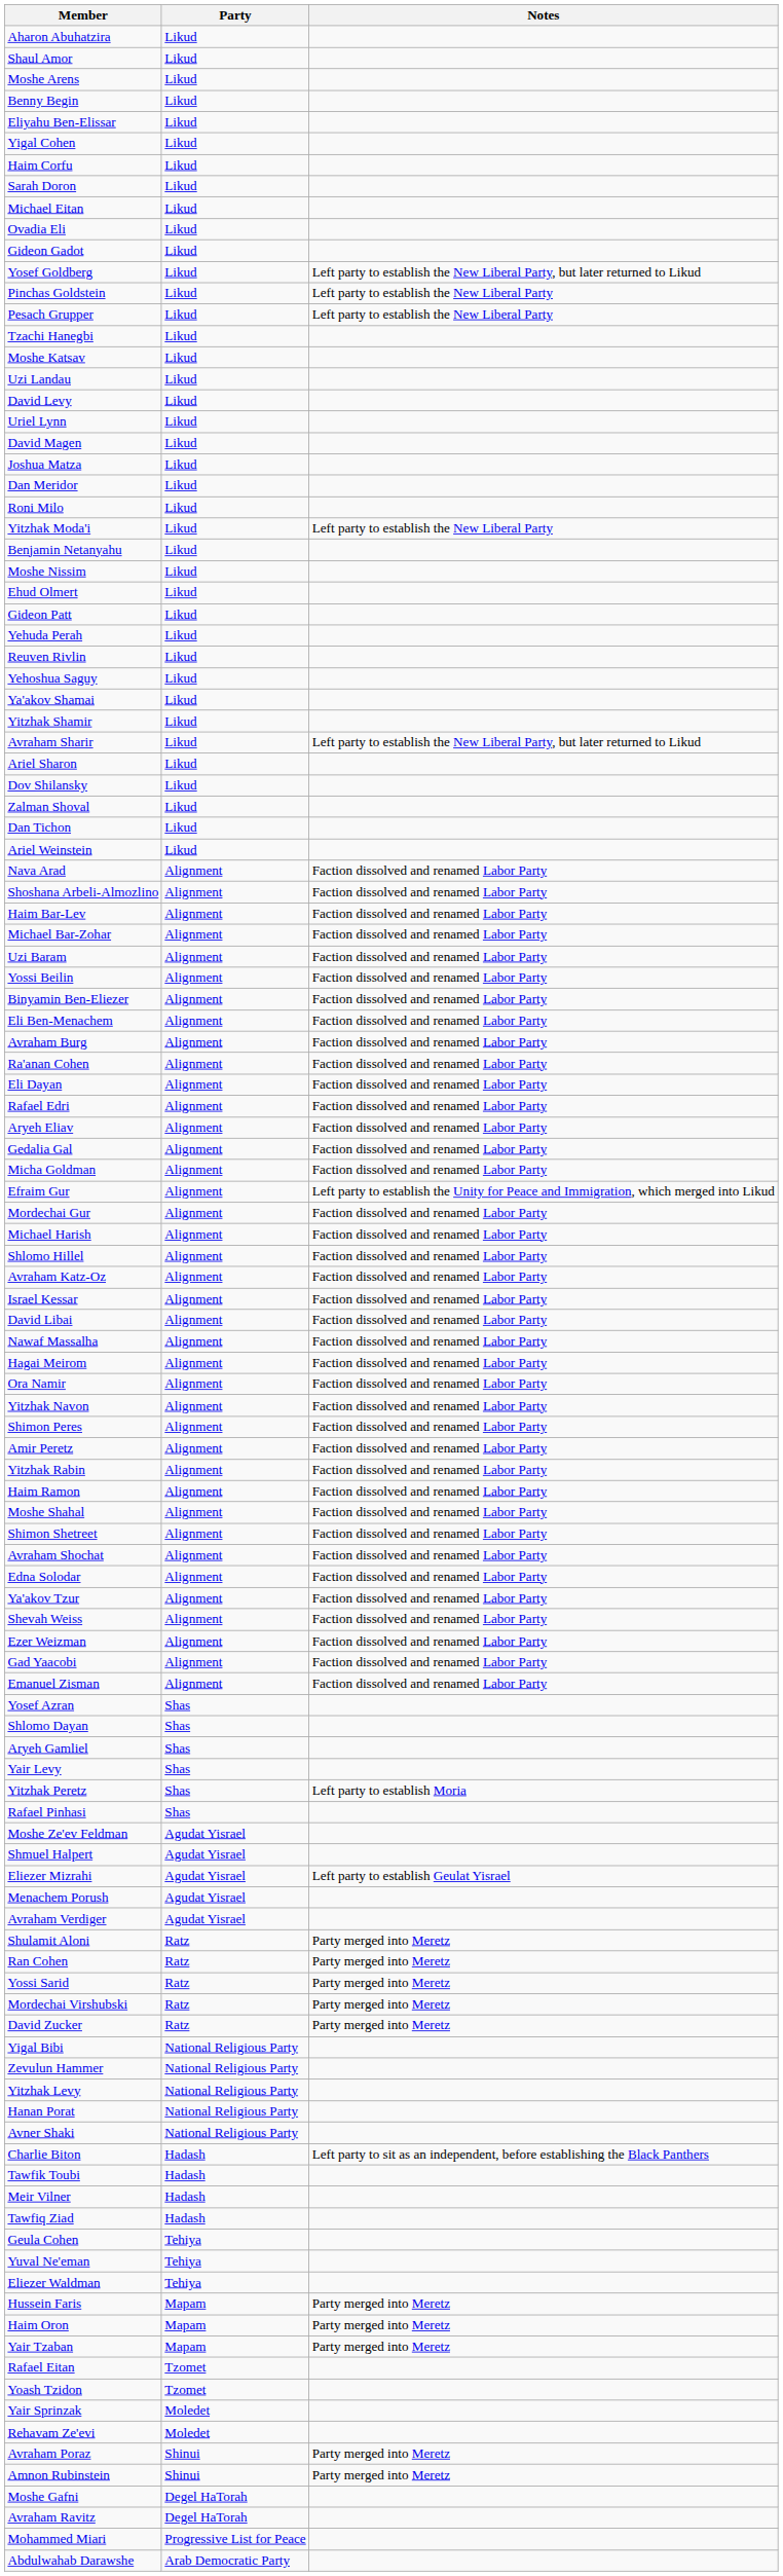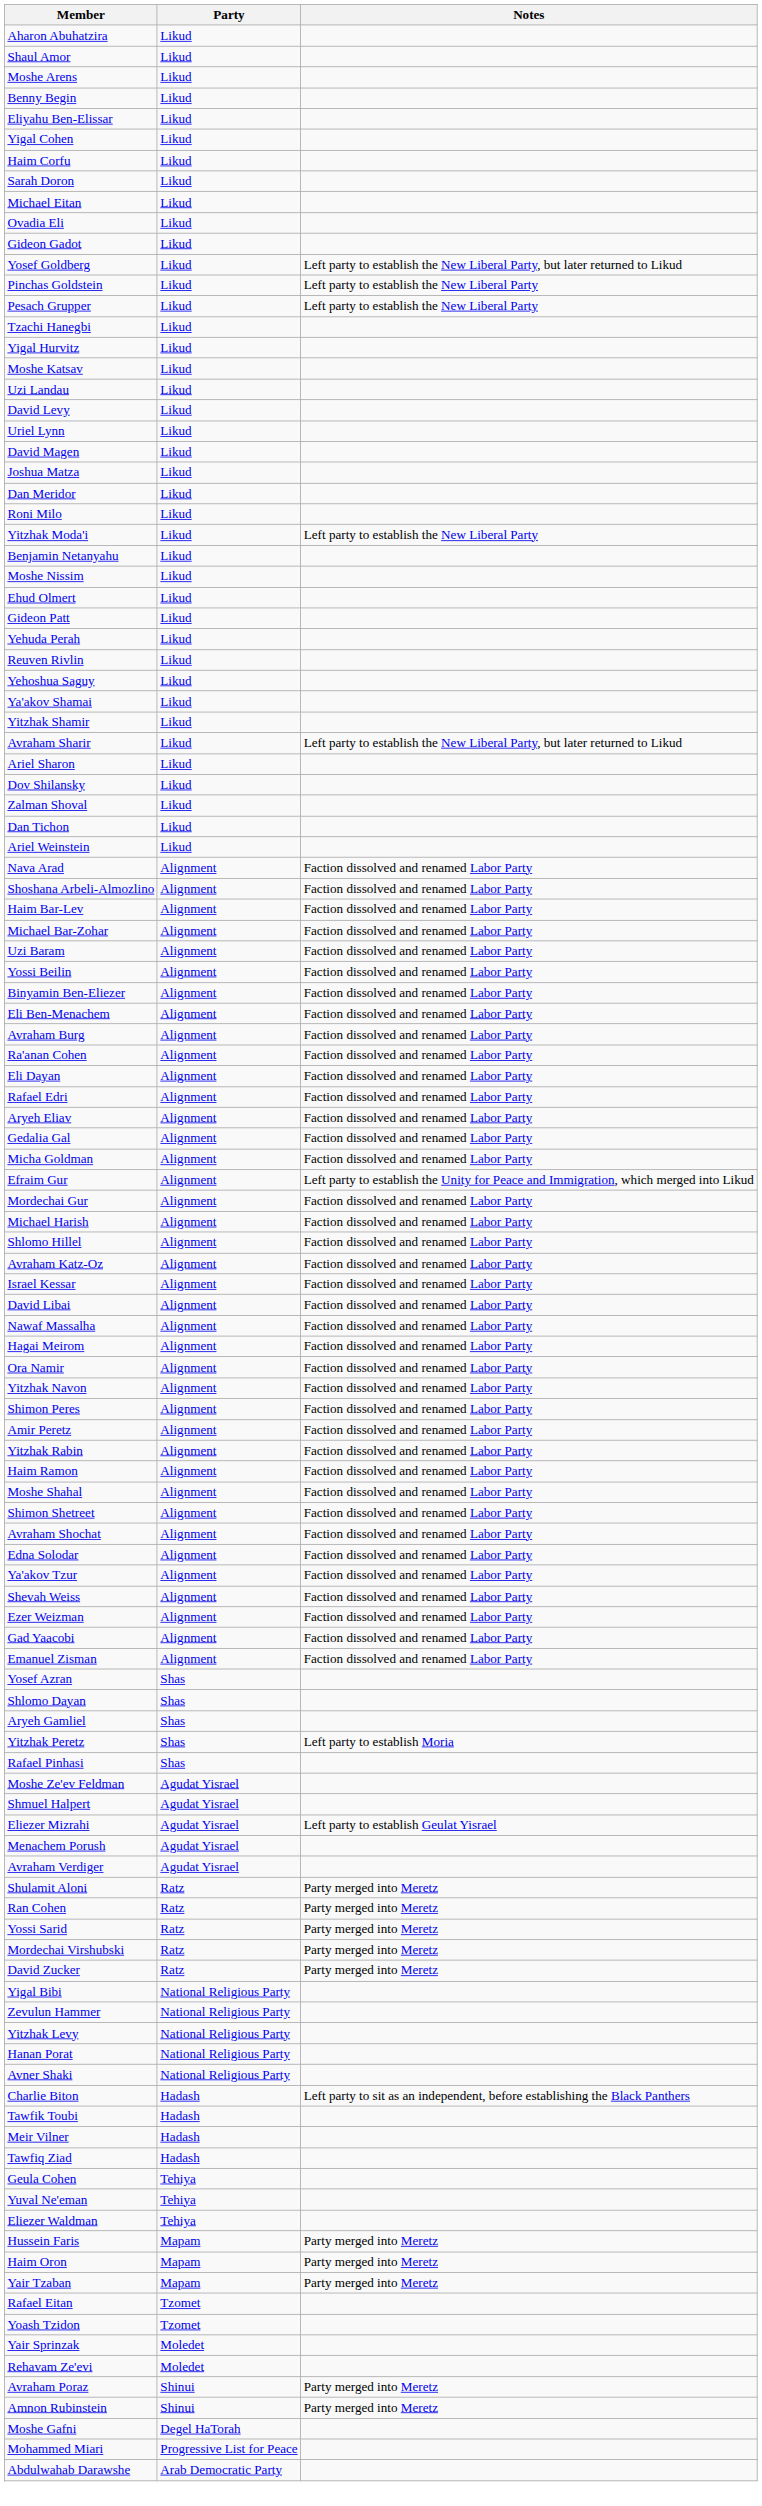+ row: Yigal Hurvitz | Likud
- row: Yair Levy | Shas
- row: Avraham Ravitz | Degel HaTorah
